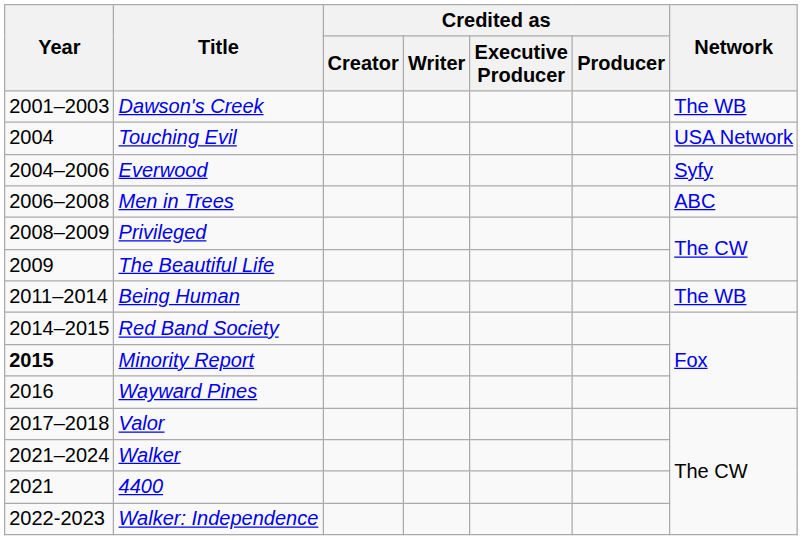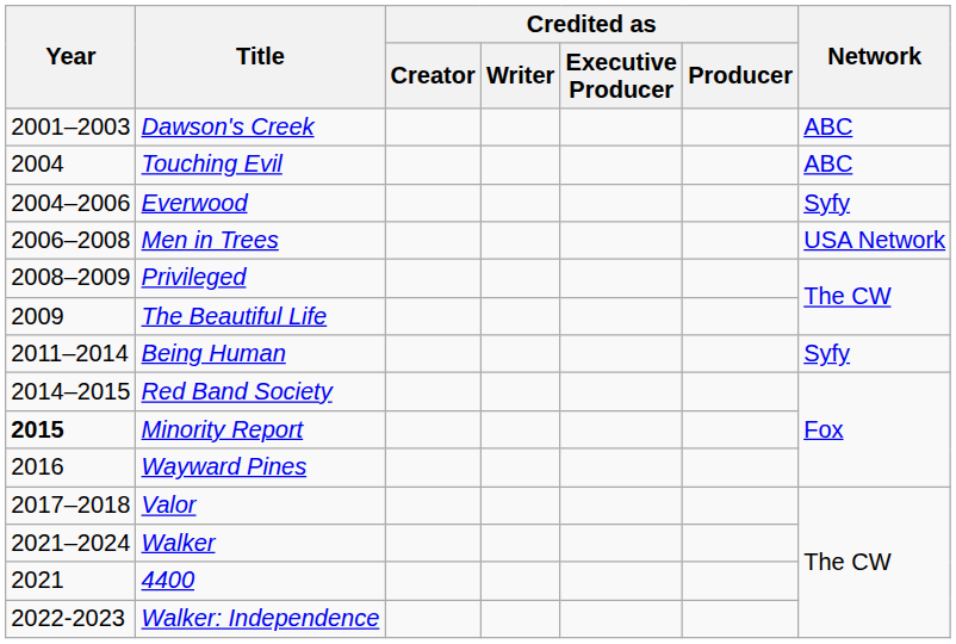Dawson's Creek | Network: The WB -> ABC
Touching Evil | Network: USA Network -> ABC
Men in Trees | Network: ABC -> USA Network
Being Human | Network: The WB -> Syfy
